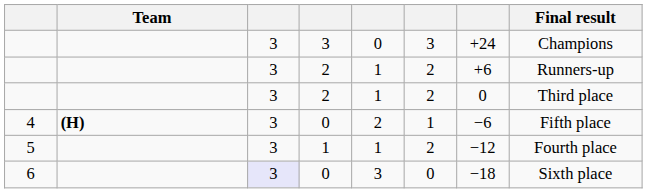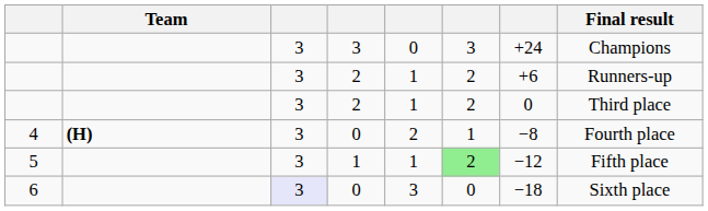4 | column 7: −6 -> −8
4 | Final result: Fifth place -> Fourth place
5 | column 6: no background -> lightgreen background
5 | Final result: Fourth place -> Fifth place
